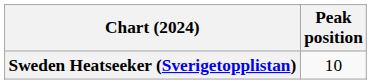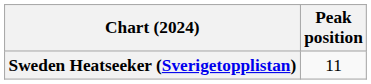Sweden Heatseeker (Sverigetopplistan) | Peak position: 10 -> 11
